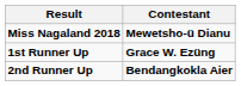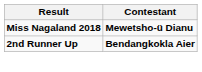- row: 1st Runner Up | Grace W. Ezüng
